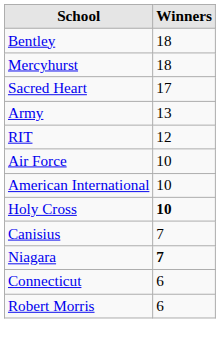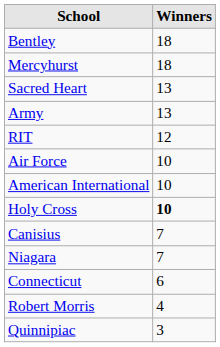Sacred Heart | Winners: 17 -> 13
Niagara | Winners: bold -> normal
Robert Morris | Winners: 6 -> 4
+ row: Quinnipiac | 3
